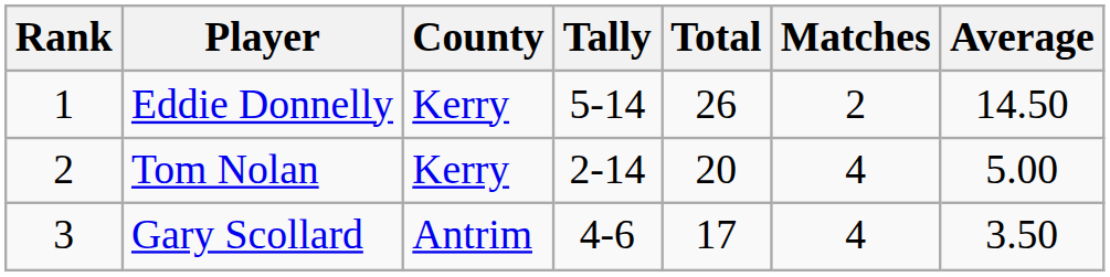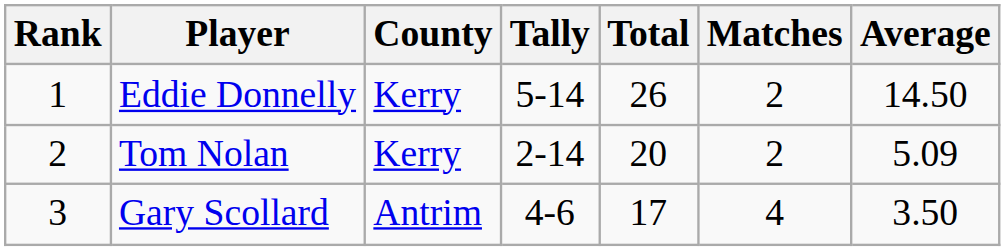Tom Nolan | Matches: 4 -> 2
Tom Nolan | Average: 5.00 -> 5.09
